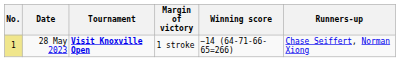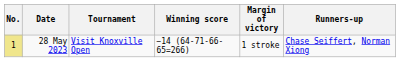columns swapped: Winning score <-> Margin of victory
28 May 2023 | Tournament: bold -> normal
